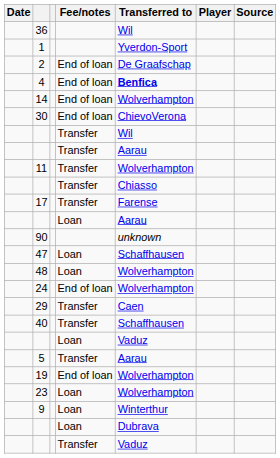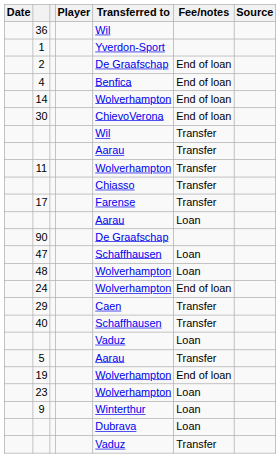columns swapped: Player <-> Fee/notes
4 | Transferred to: bold -> normal
90 | Transferred to: unknown -> De Graafschap
